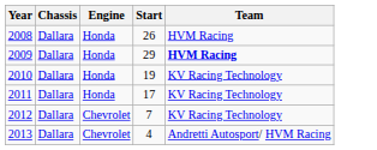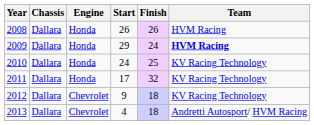+ column: Finish | 26 | 24 | 25 | 32 | 18 | 18
2010 | Start: 19 -> 24
2012 | Start: 7 -> 9
